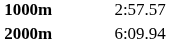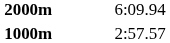rows swapped: 1000m <-> 2000m
